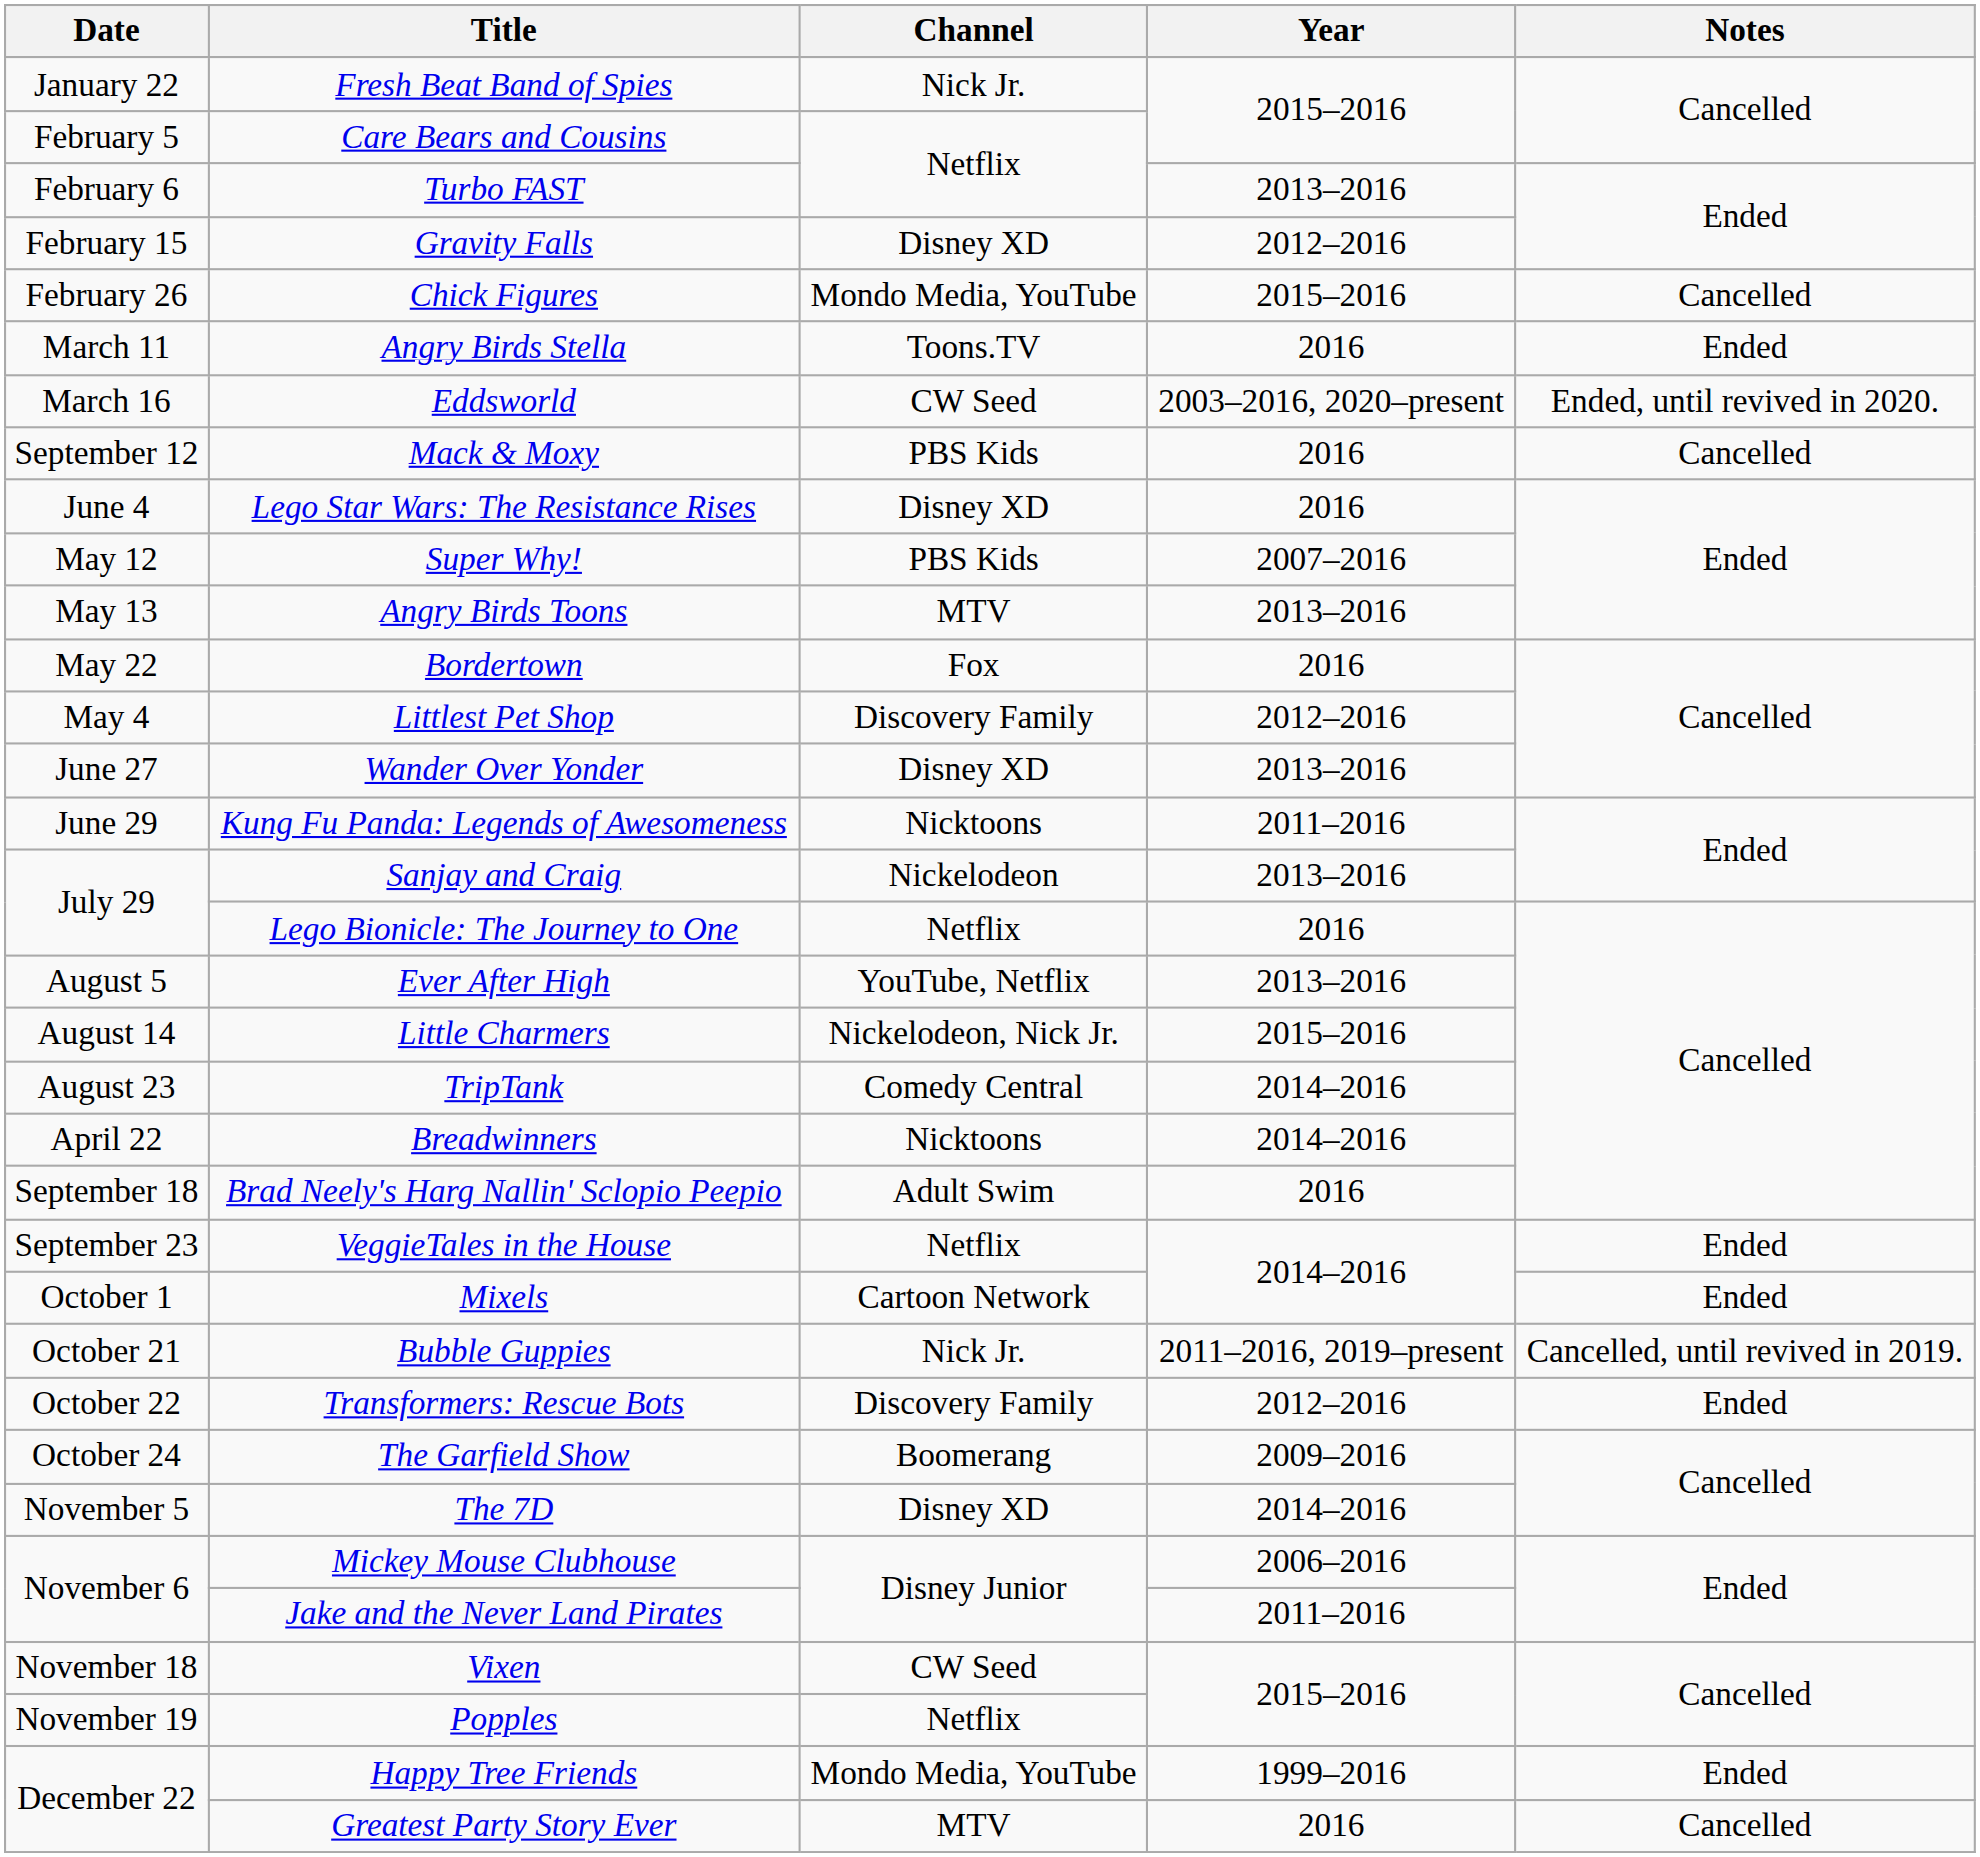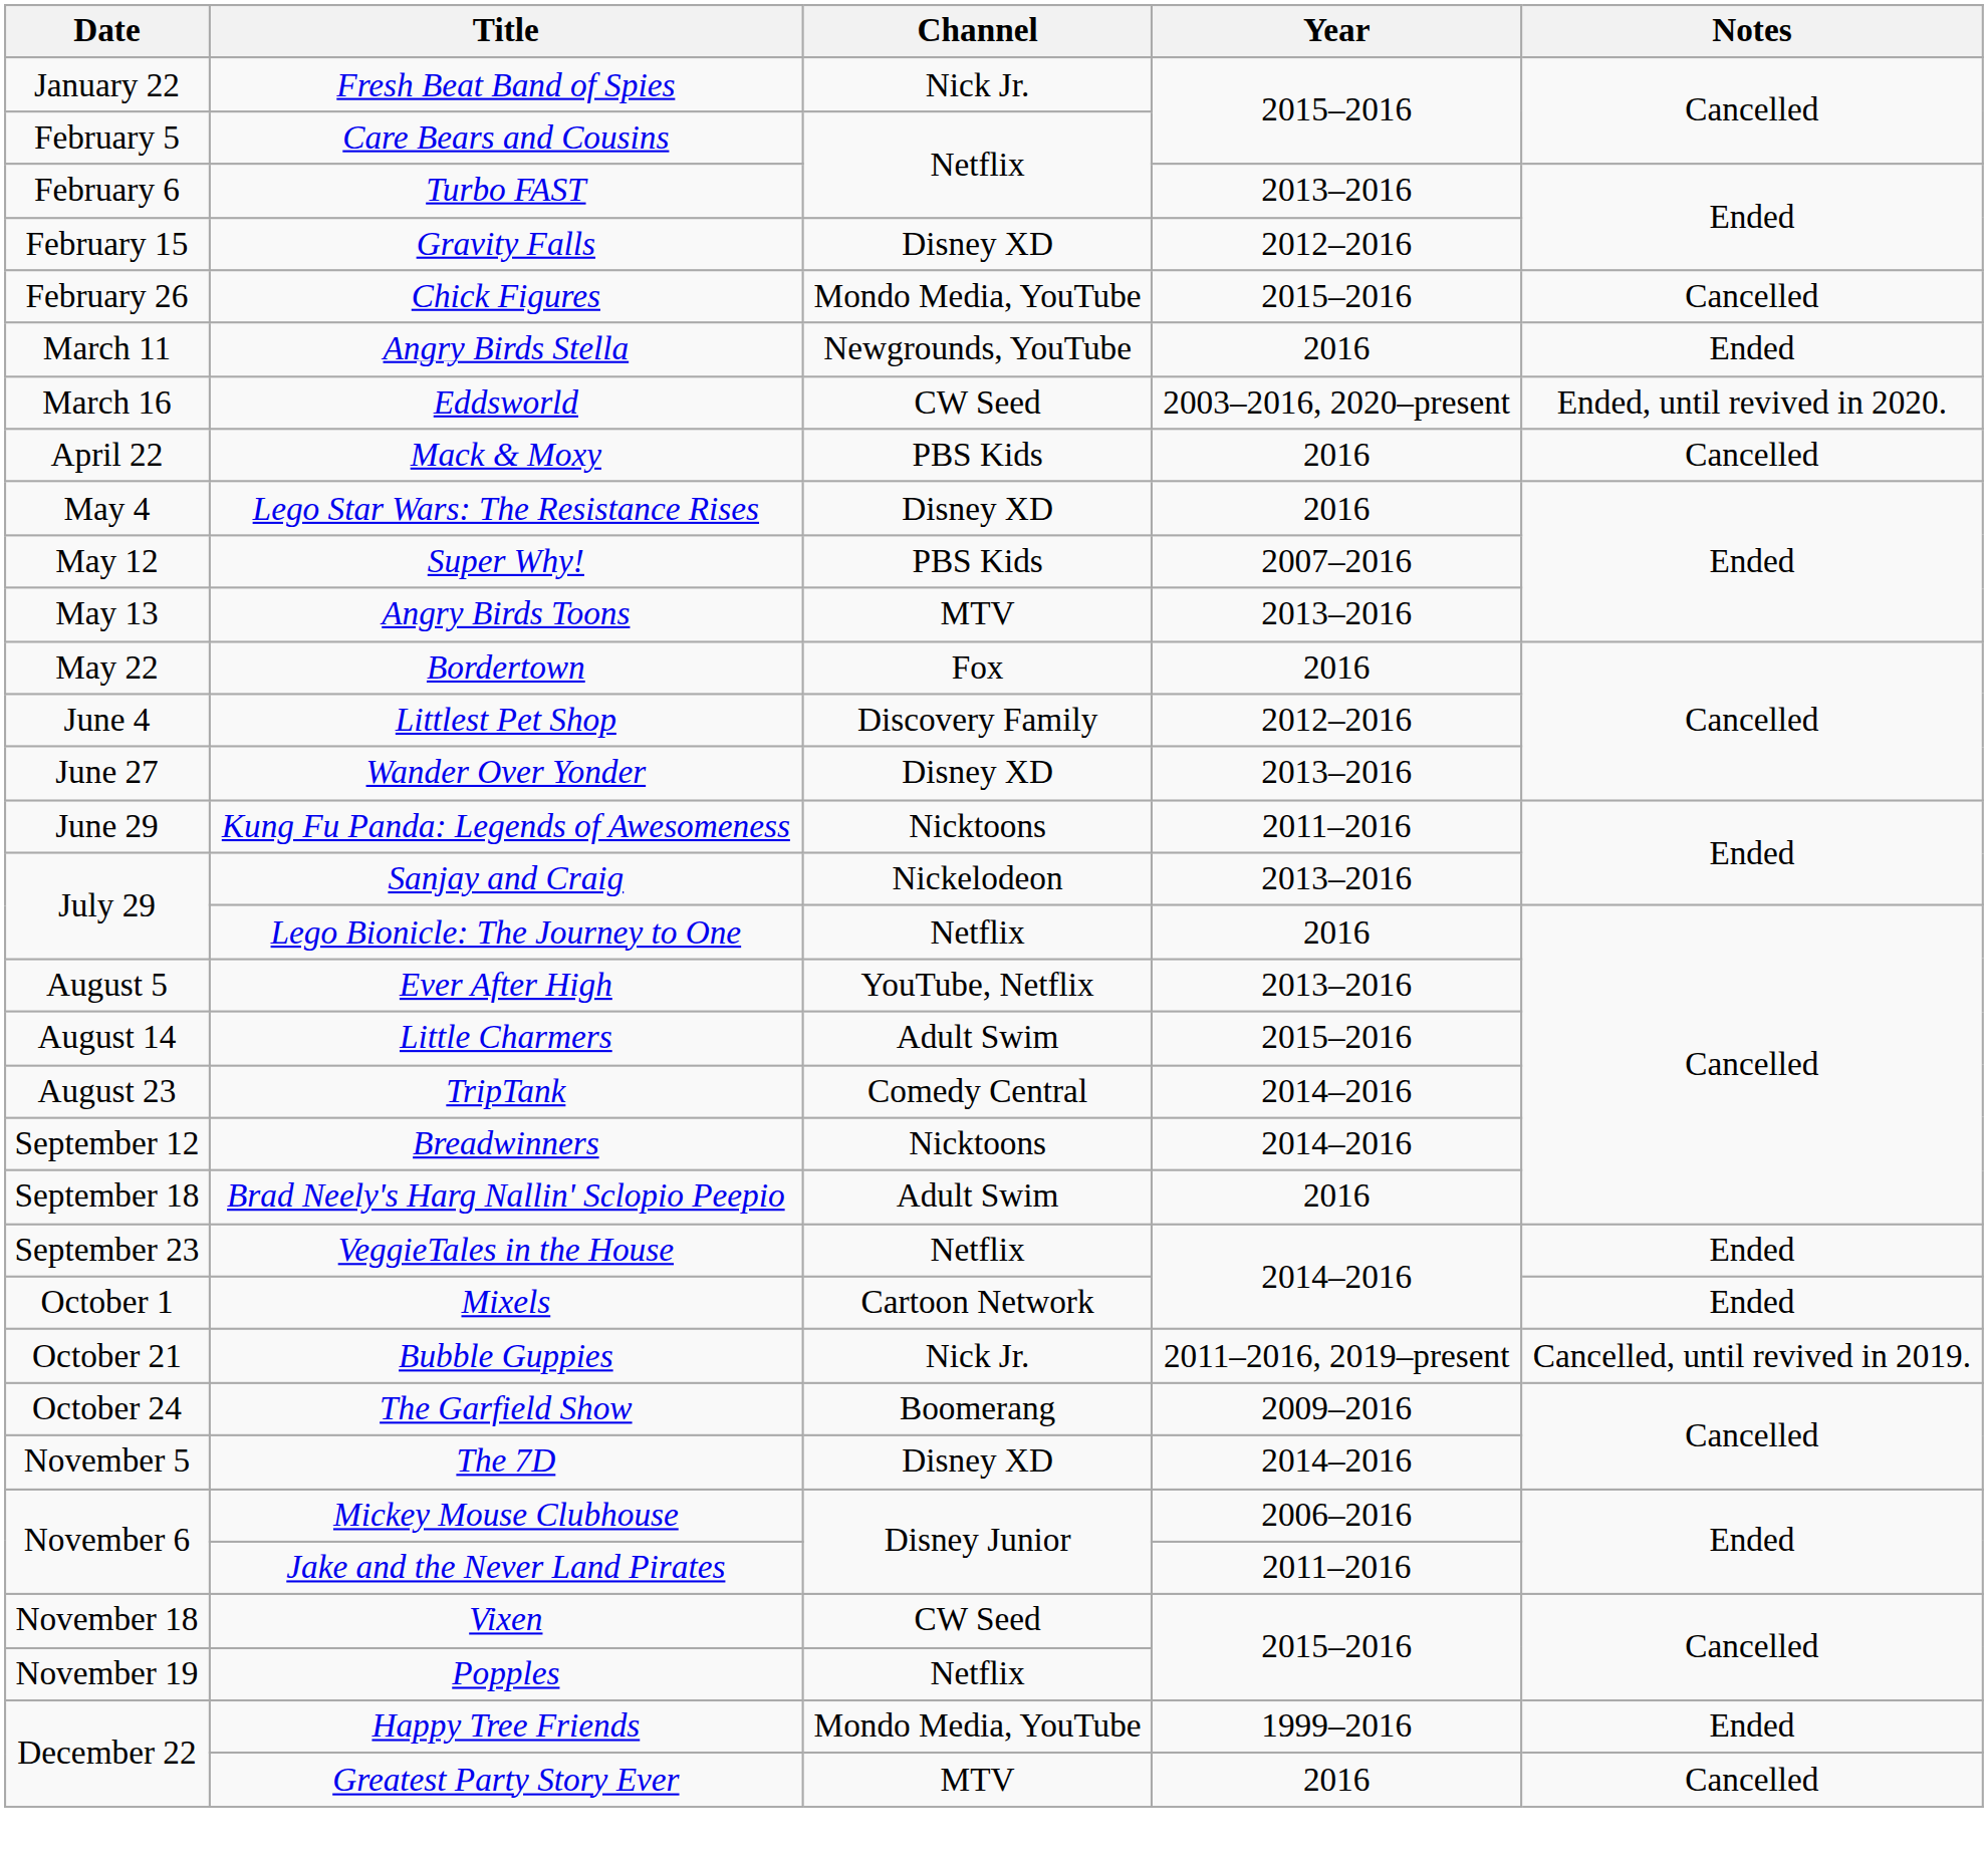Angry Birds Stella | Channel: Toons.TV -> Newgrounds, YouTube
Mack & Moxy | Date: September 12 -> April 22
Lego Star Wars: The Resistance Rises | Date: June 4 -> May 4
Littlest Pet Shop | Date: May 4 -> June 4
Little Charmers | Channel: Nickelodeon, Nick Jr. -> Adult Swim
Breadwinners | Date: April 22 -> September 12
- row: October 22 | Transformers: Rescue Bots | Discovery Family | 2012–2016 | Ended
